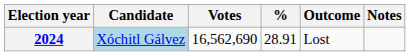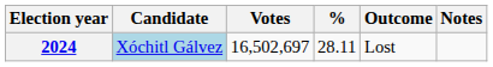2024 | Votes: 16,562,690 -> 16,502,697
2024 | %: 28.91 -> 28.11
